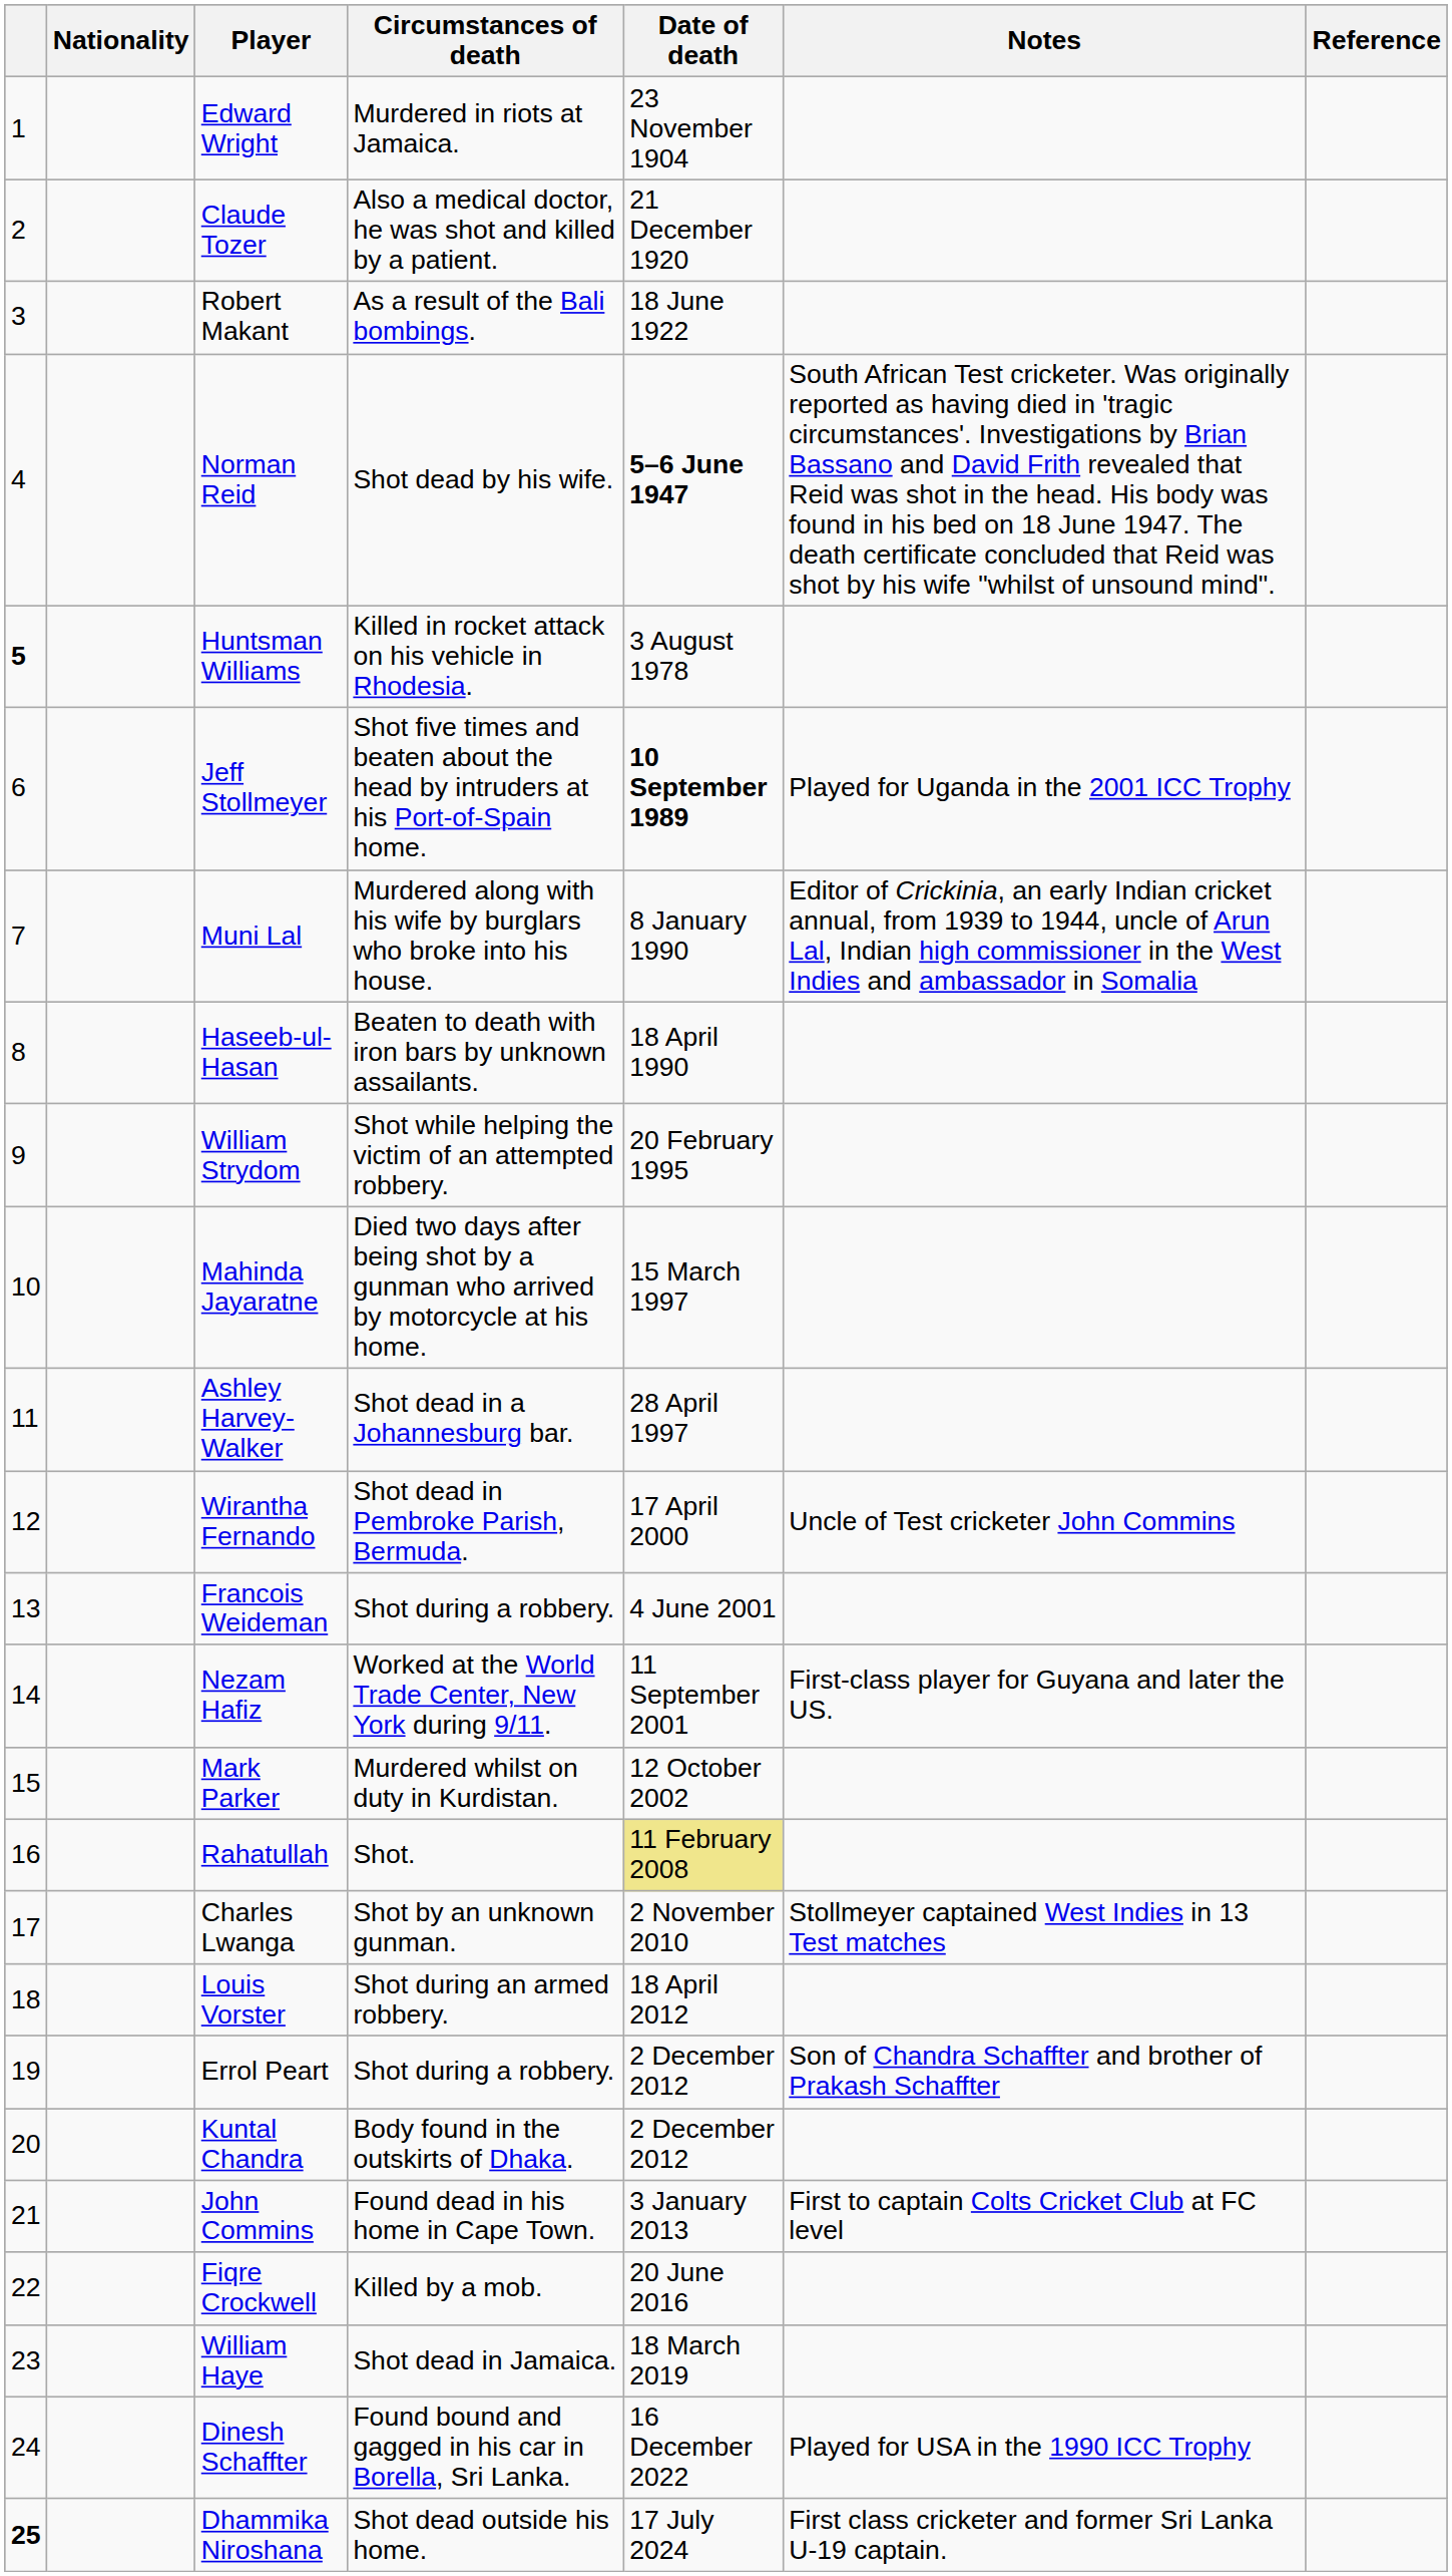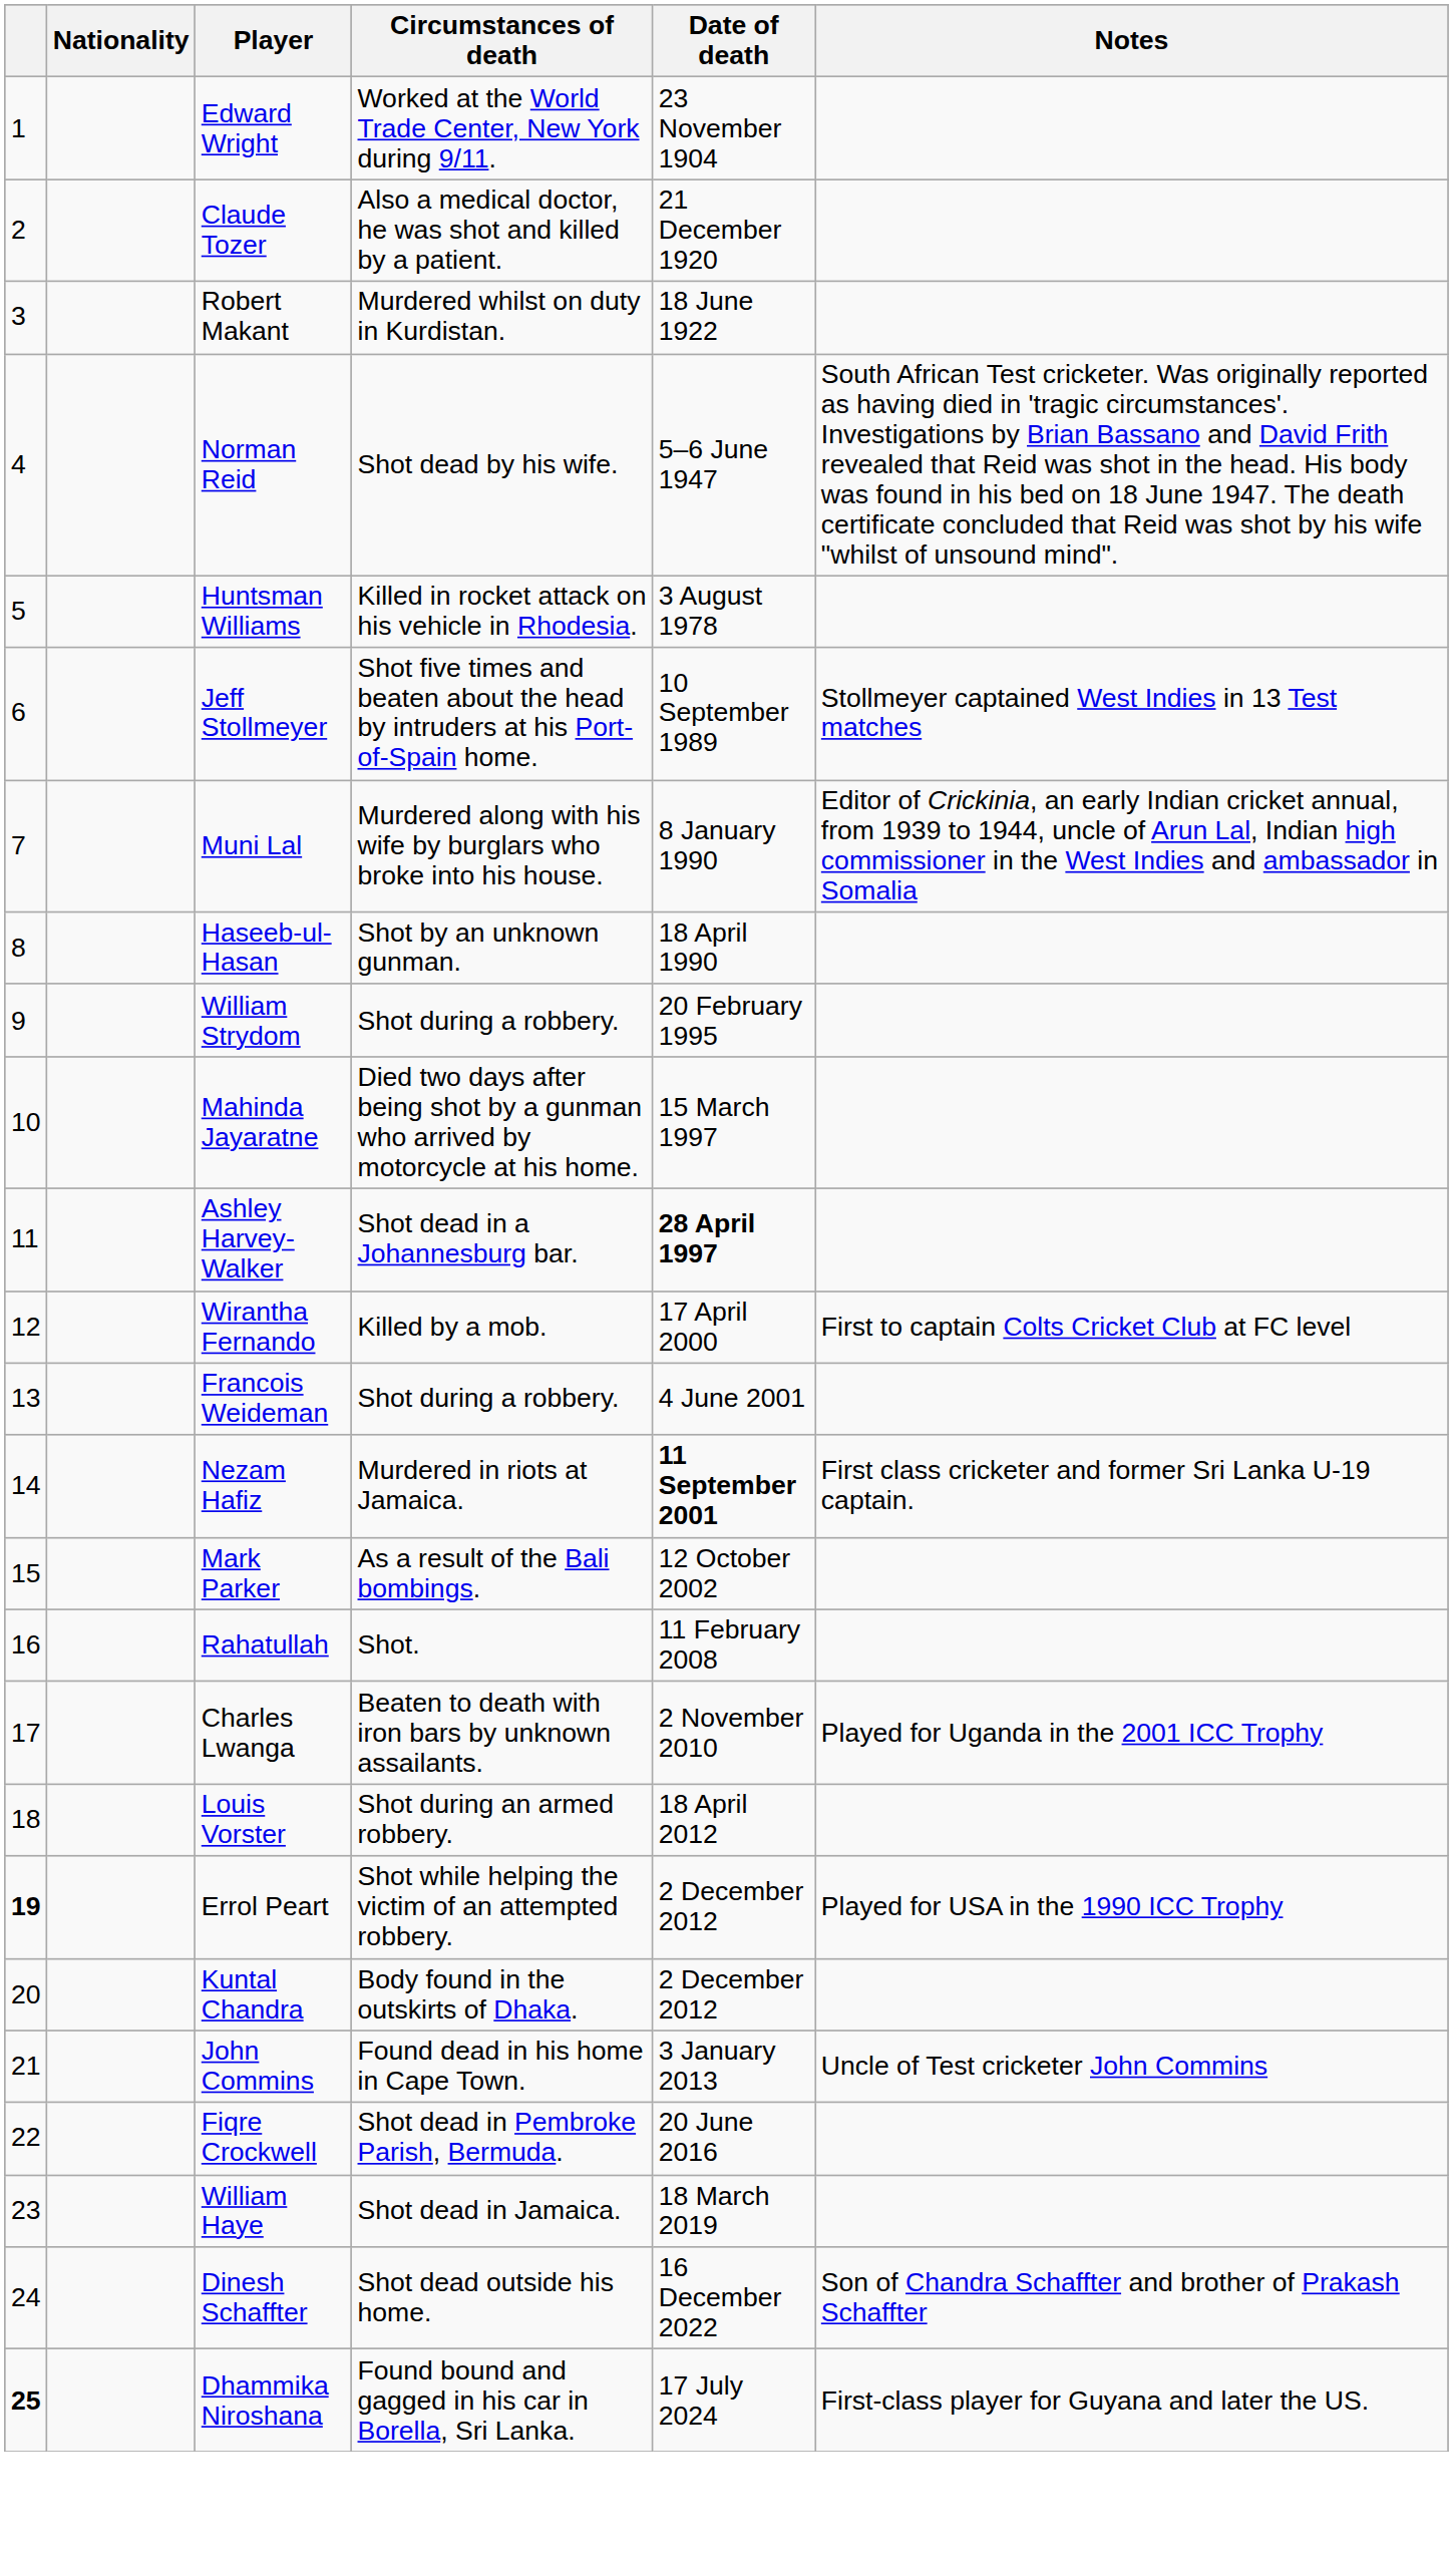- column: Reference
Edward Wright | Circumstances of death: Murdered in riots at Jamaica. -> Worked at the World Trade Center, New York during 9/11.
Robert Makant | Circumstances of death: As a result of the Bali bombings. -> Murdered whilst on duty in Kurdistan.
Norman Reid | Date of death: bold -> normal
Huntsman Williams | column 1: bold -> normal
Jeff Stollmeyer | Date of death: bold -> normal
Jeff Stollmeyer | Notes: Played for Uganda in the 2001 ICC Trophy -> Stollmeyer captained West Indies in 13 Test matches
Haseeb-ul-Hasan | Circumstances of death: Beaten to death with iron bars by unknown assailants. -> Shot by an unknown gunman.
William Strydom | Circumstances of death: Shot while helping the victim of an attempted robbery. -> Shot during a robbery.
Ashley Harvey-Walker | Date of death: normal -> bold
Wirantha Fernando | Circumstances of death: Shot dead in Pembroke Parish, Bermuda. -> Killed by a mob.
Wirantha Fernando | Notes: Uncle of Test cricketer John Commins -> First to captain Colts Cricket Club at FC level
Nezam Hafiz | Circumstances of death: Worked at the World Trade Center, New York during 9/11. -> Murdered in riots at Jamaica.
Nezam Hafiz | Date of death: normal -> bold
Nezam Hafiz | Notes: First-class player for Guyana and later the US. -> First class cricketer and former Sri Lanka U-19 captain.
Mark Parker | Circumstances of death: Murdered whilst on duty in Kurdistan. -> As a result of the Bali bombings.
Rahatullah | Date of death: khaki background -> no background
Charles Lwanga | Circumstances of death: Shot by an unknown gunman. -> Beaten to death with iron bars by unknown assailants.
Charles Lwanga | Notes: Stollmeyer captained West Indies in 13 Test matches -> Played for Uganda in the 2001 ICC Trophy
Errol Peart | column 1: normal -> bold
Errol Peart | Circumstances of death: Shot during a robbery. -> Shot while helping the victim of an attempted robbery.
Errol Peart | Notes: Son of Chandra Schaffter and brother of Prakash Schaffter -> Played for USA in the 1990 ICC Trophy
John Commins | Notes: First to captain Colts Cricket Club at FC level -> Uncle of Test cricketer John Commins
Fiqre Crockwell | Circumstances of death: Killed by a mob. -> Shot dead in Pembroke Parish, Bermuda.
Dinesh Schaffter | Circumstances of death: Found bound and gagged in his car in Borella, Sri Lanka. -> Shot dead outside his home.
Dinesh Schaffter | Notes: Played for USA in the 1990 ICC Trophy -> Son of Chandra Schaffter and brother of Prakash Schaffter
Dhammika Niroshana | Circumstances of death: Shot dead outside his home. -> Found bound and gagged in his car in Borella, Sri Lanka.
Dhammika Niroshana | Notes: First class cricketer and former Sri Lanka U-19 captain. -> First-class player for Guyana and later the US.
